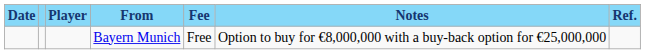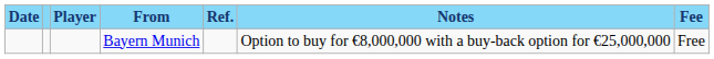columns swapped: Fee <-> Ref.
